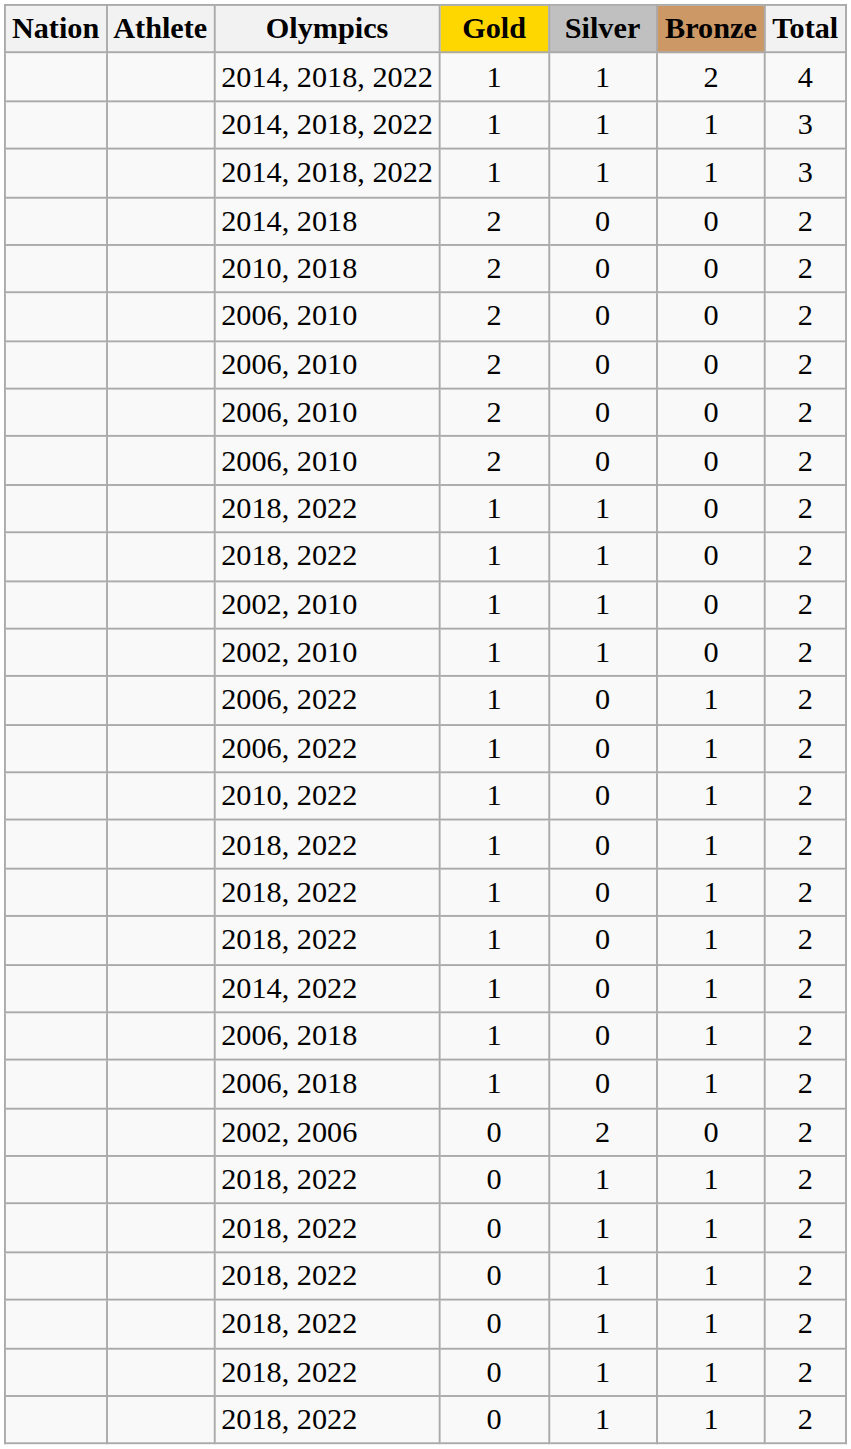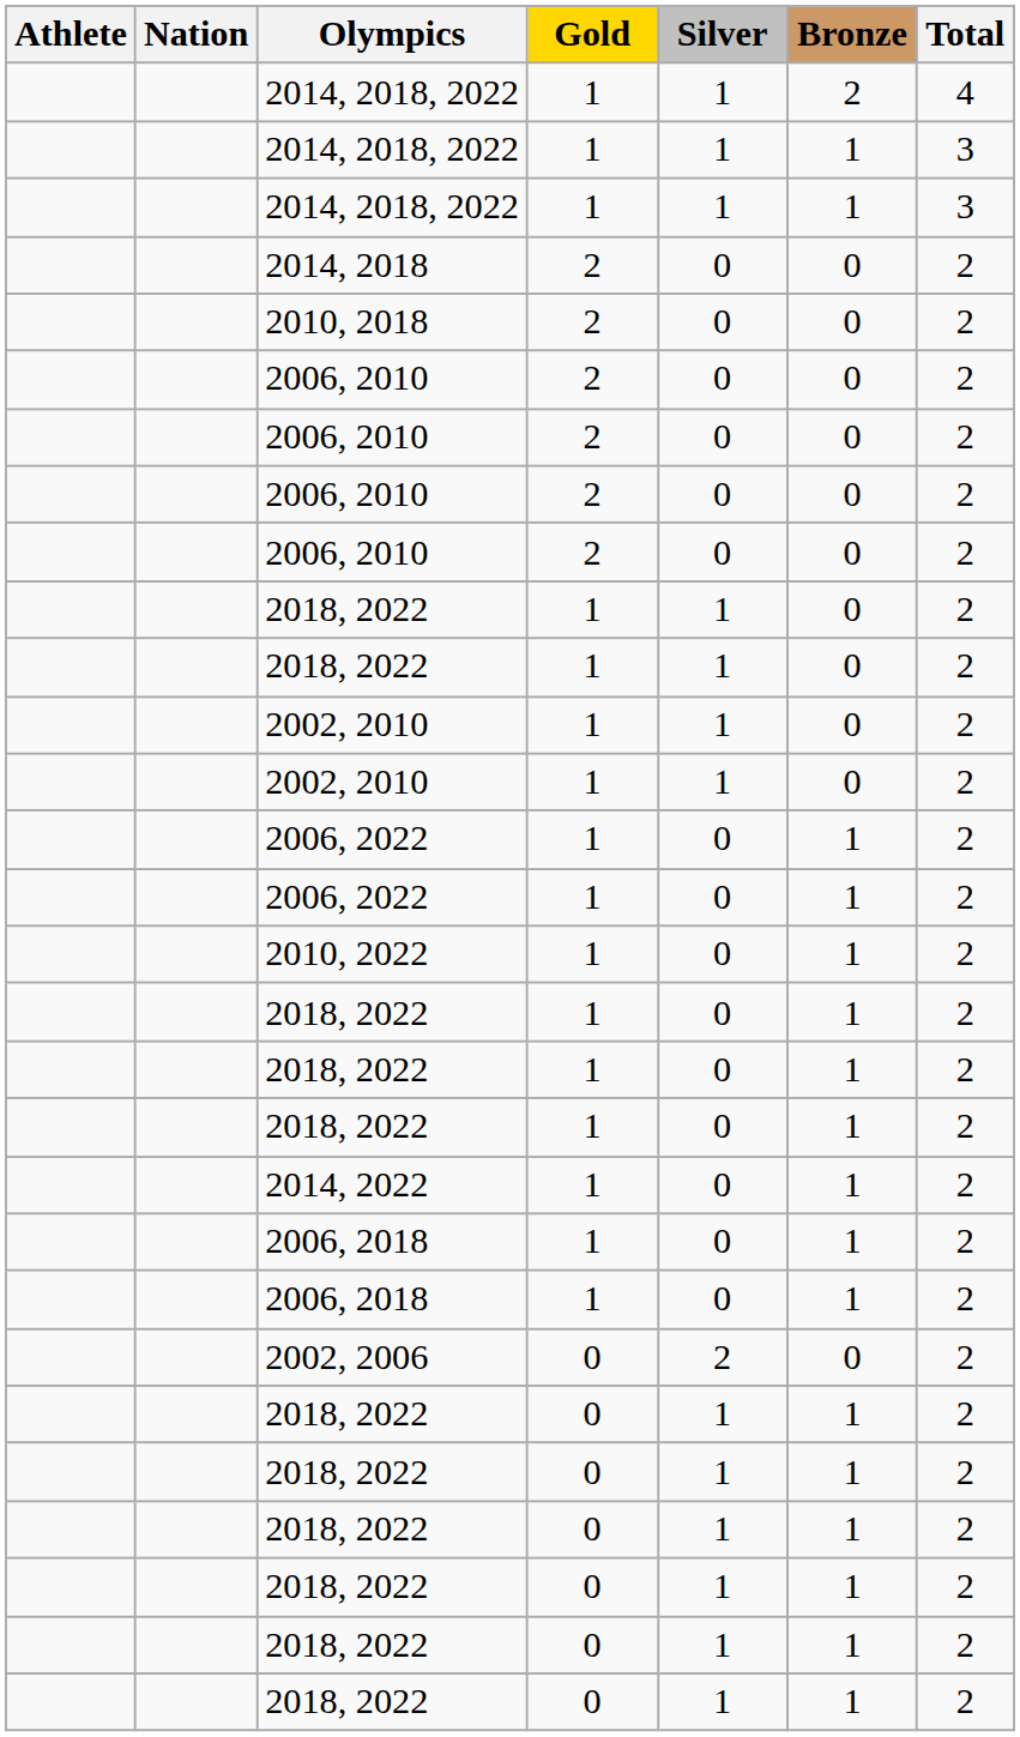columns swapped: Athlete <-> Nation
